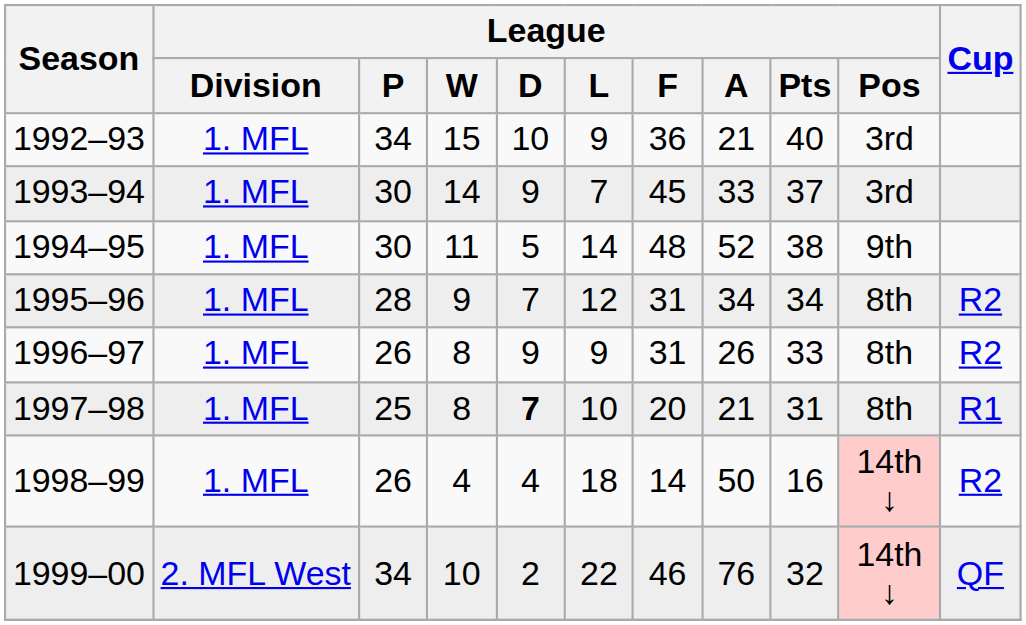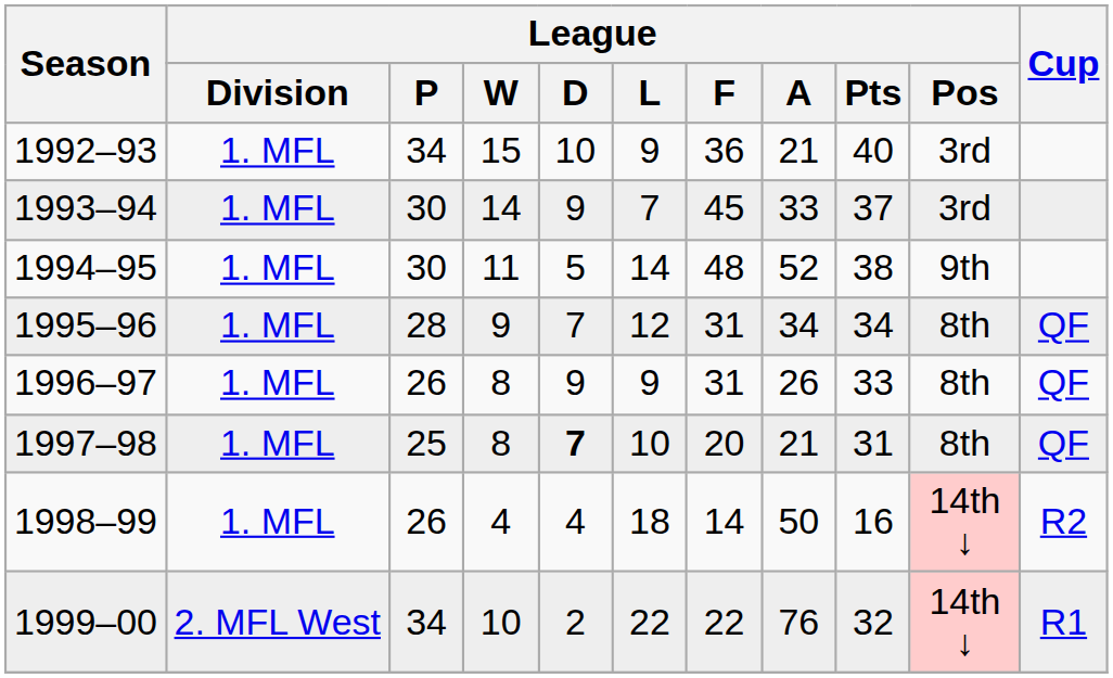1995–96 | Cup: R2 -> QF
1996–97 | Cup: R2 -> QF
1997–98 | Cup: R1 -> QF
1999–00 | League / F: 46 -> 22
1999–00 | Cup: QF -> R1
